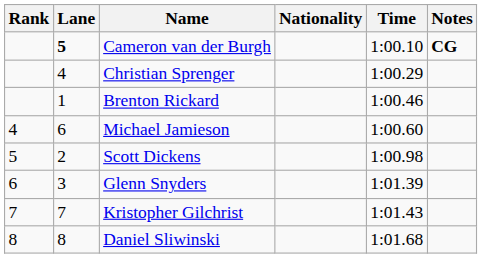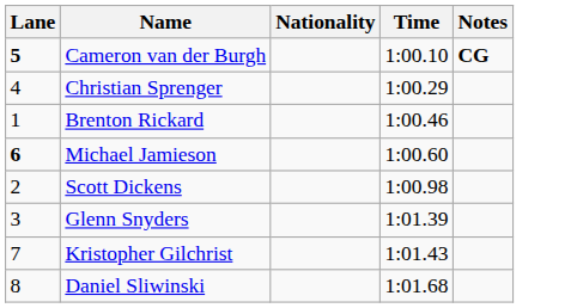- column: Rank | 4 | 5 | 6 | 7 | 8
Michael Jamieson | Lane: normal -> bold
